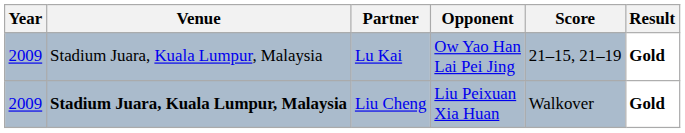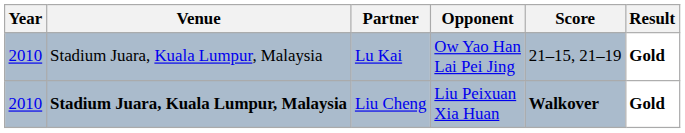Lu Kai | Year: 2009 -> 2010
Liu Cheng | Year: 2009 -> 2010
Liu Cheng | Score: normal -> bold
